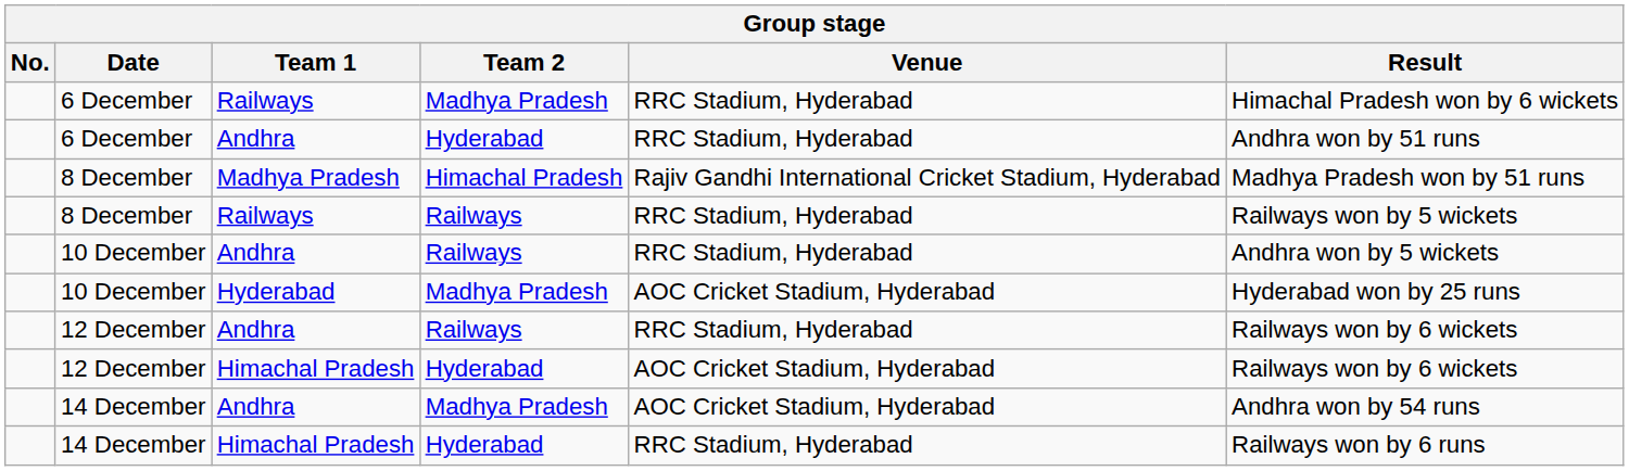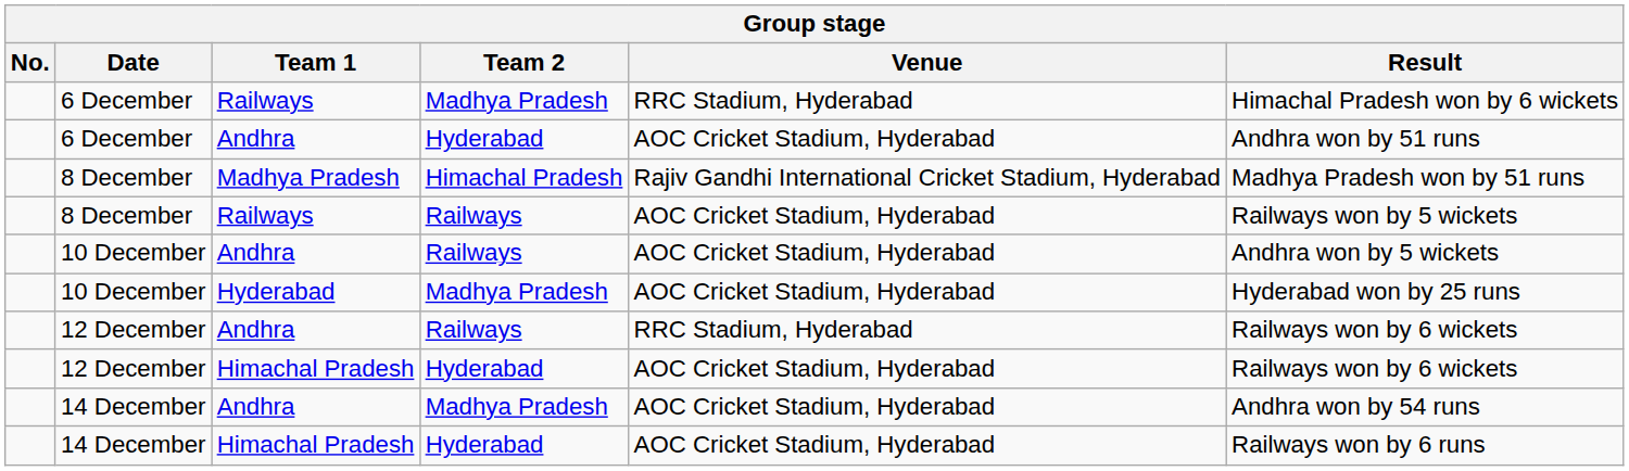6 December / Andhra | Venue: RRC Stadium, Hyderabad -> AOC Cricket Stadium, Hyderabad
8 December / Railways | Venue: RRC Stadium, Hyderabad -> AOC Cricket Stadium, Hyderabad
10 December / Andhra | Venue: RRC Stadium, Hyderabad -> AOC Cricket Stadium, Hyderabad
14 December / Himachal Pradesh | Venue: RRC Stadium, Hyderabad -> AOC Cricket Stadium, Hyderabad
